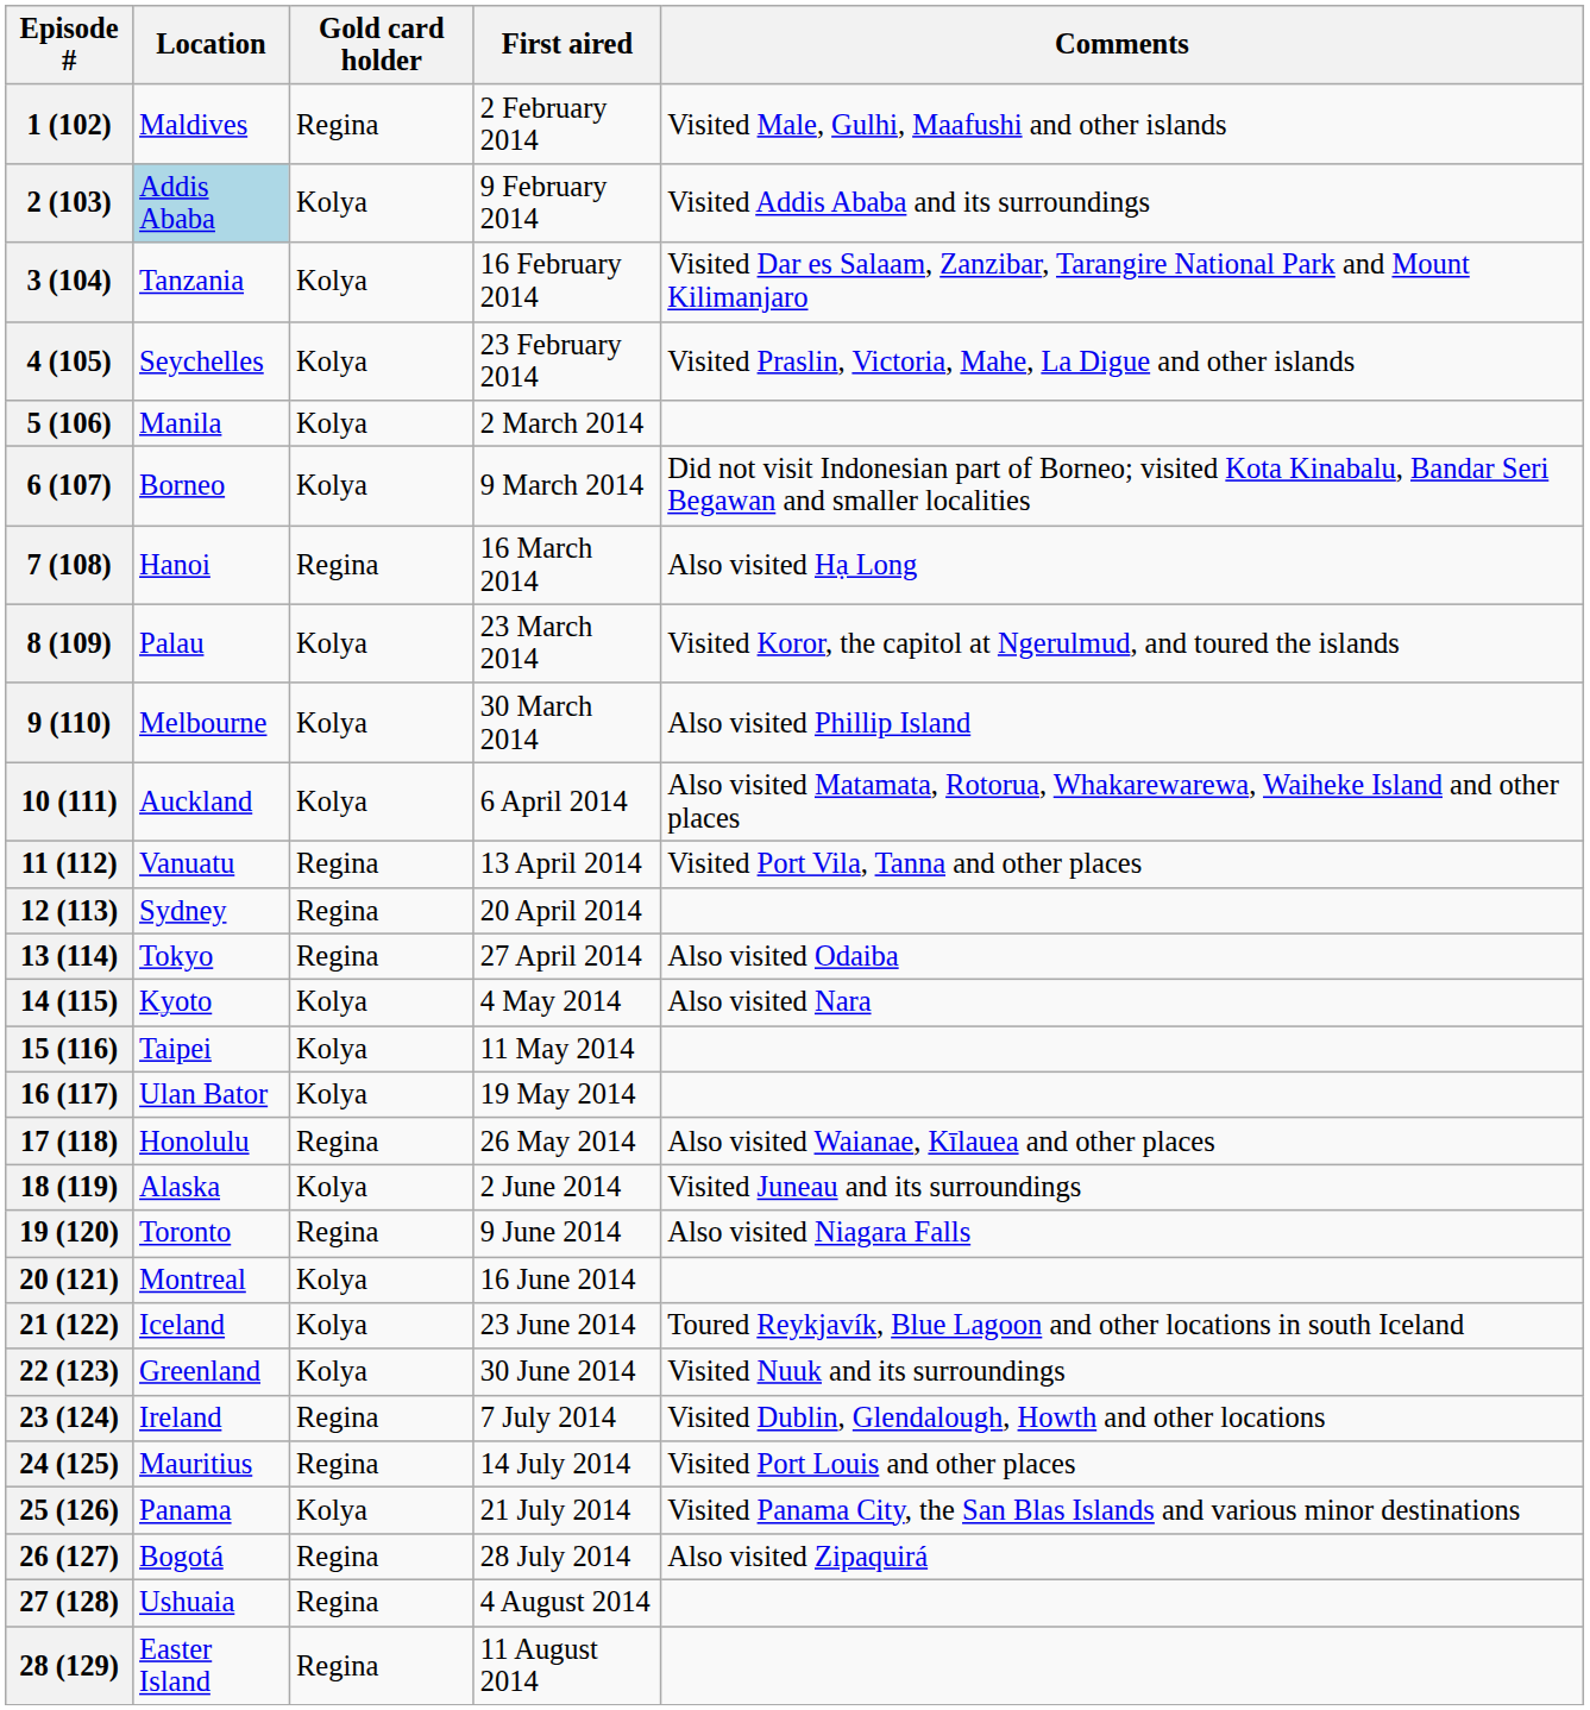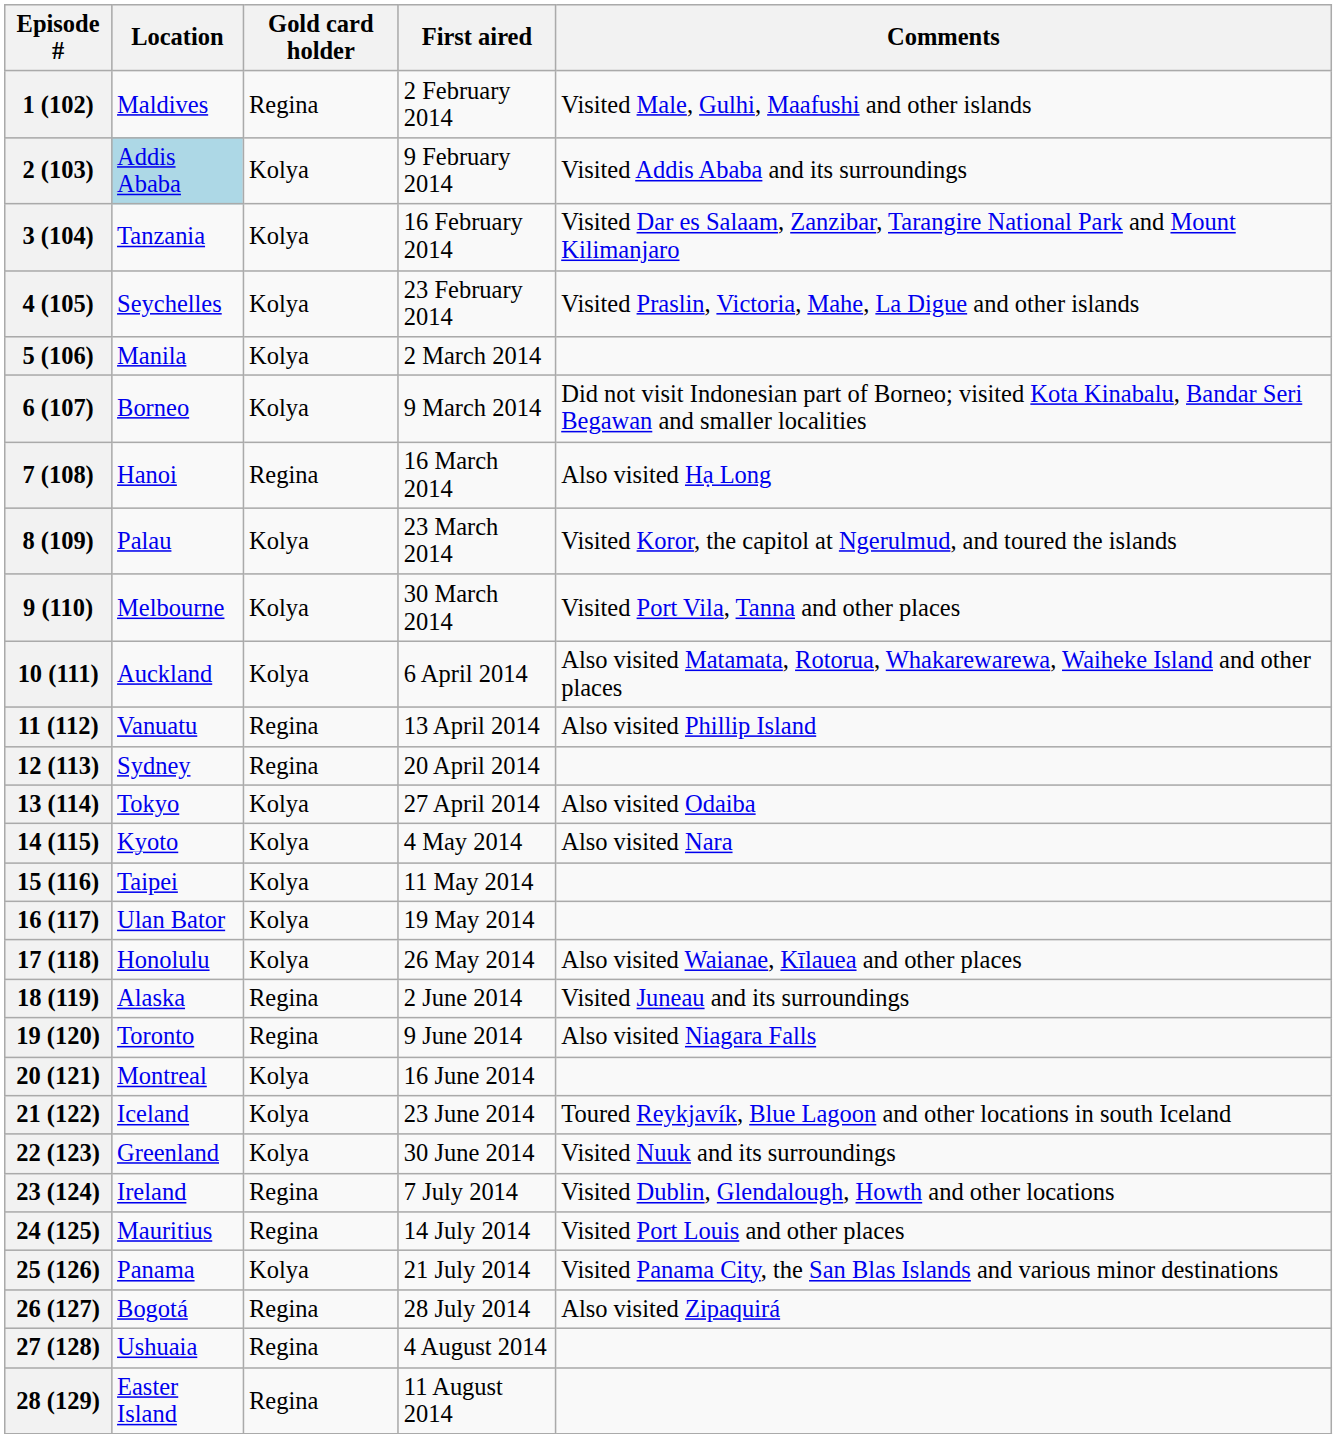9 (110) | Comments: Also visited Phillip Island -> Visited Port Vila, Tanna and other places
11 (112) | Comments: Visited Port Vila, Tanna and other places -> Also visited Phillip Island
13 (114) | Gold card holder: Regina -> Kolya
17 (118) | Gold card holder: Regina -> Kolya
18 (119) | Gold card holder: Kolya -> Regina
